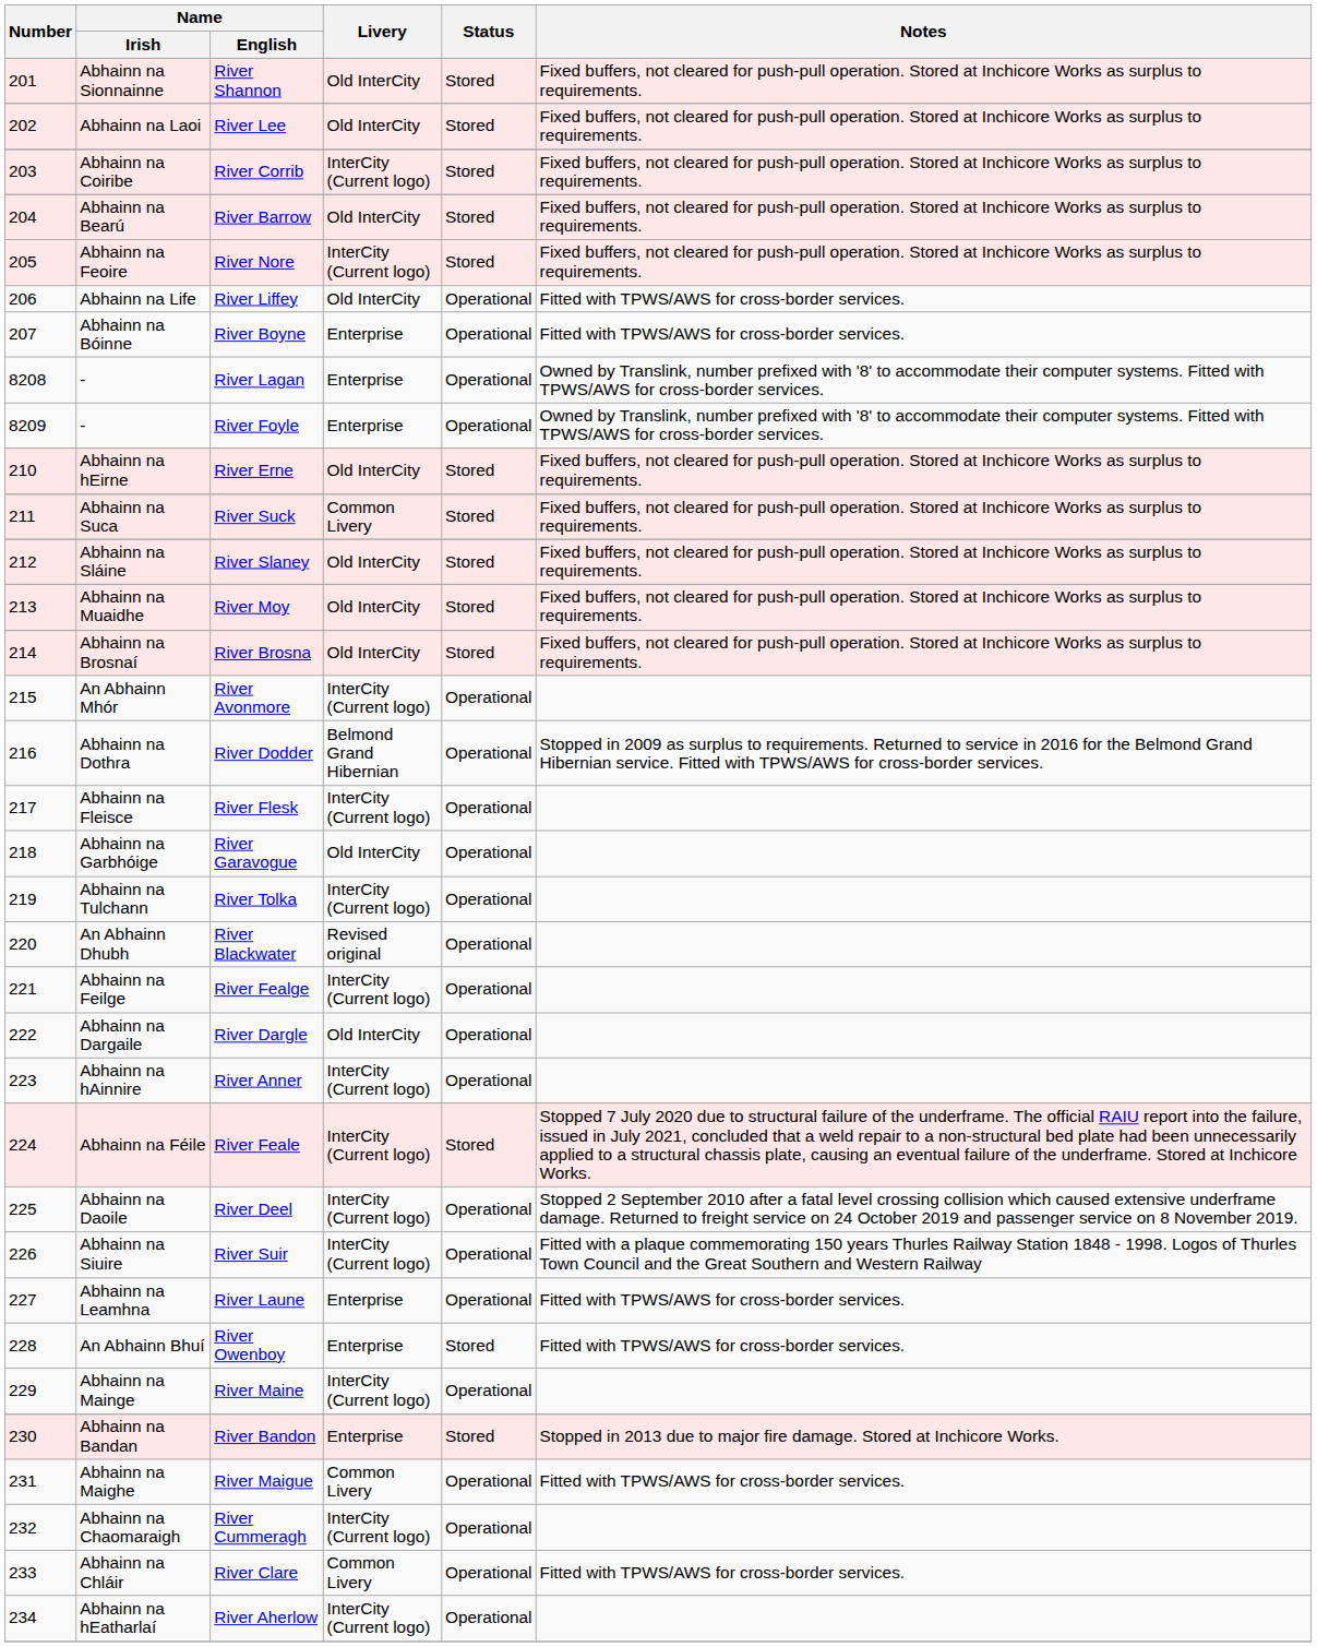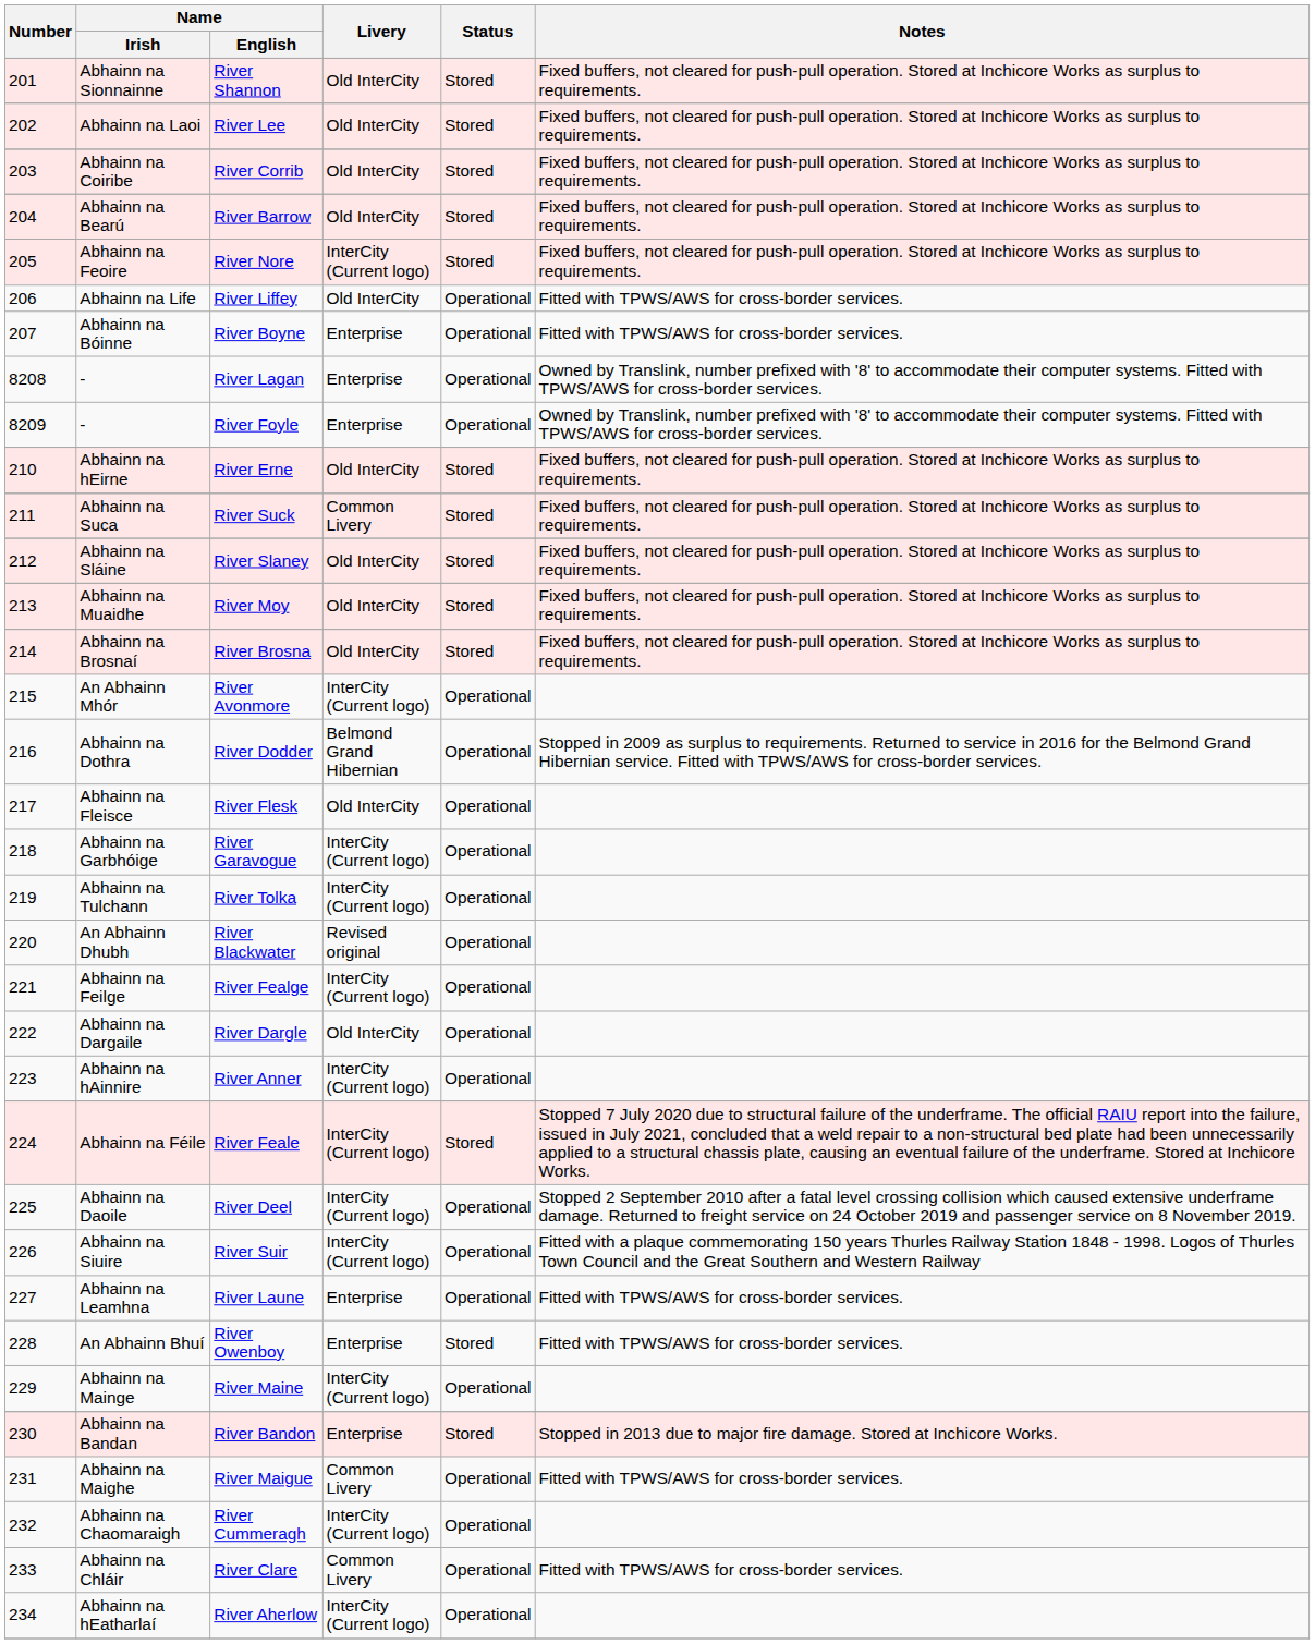River Corrib | Livery: InterCity (Current logo) -> Old InterCity
River Flesk | Livery: InterCity (Current logo) -> Old InterCity
River Garavogue | Livery: Old InterCity -> InterCity (Current logo)
